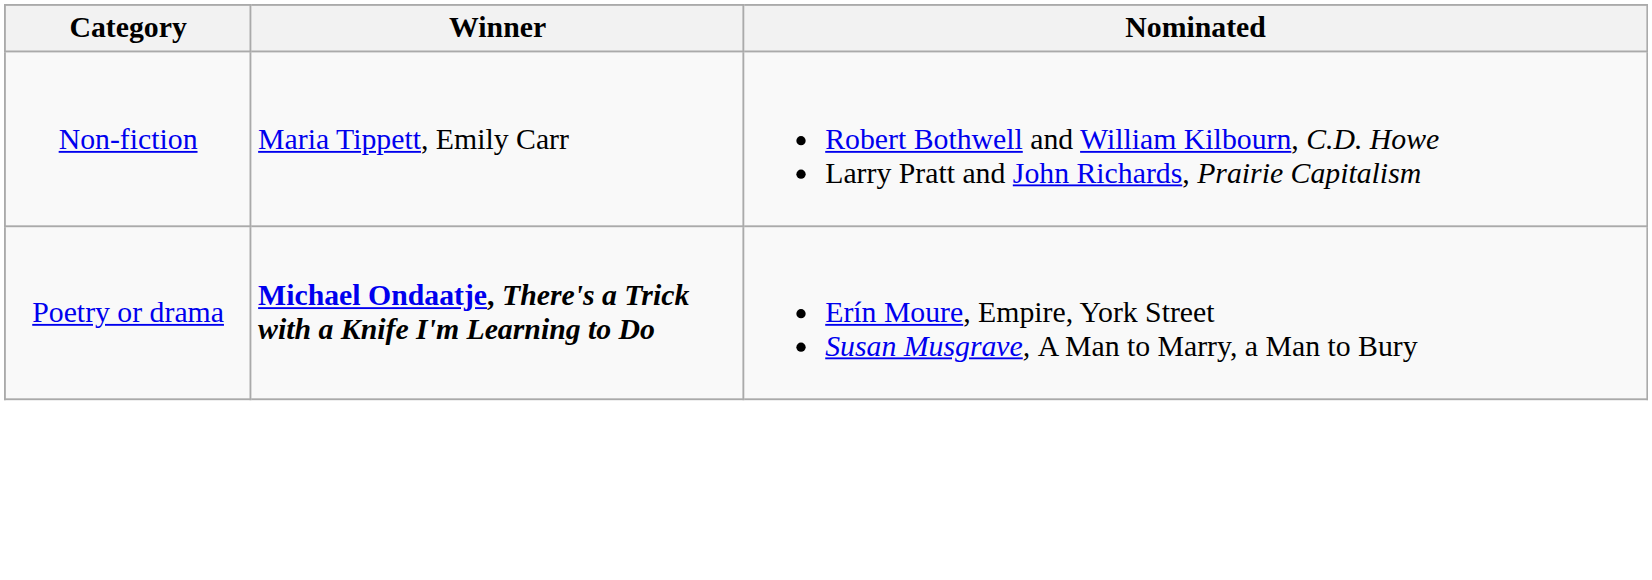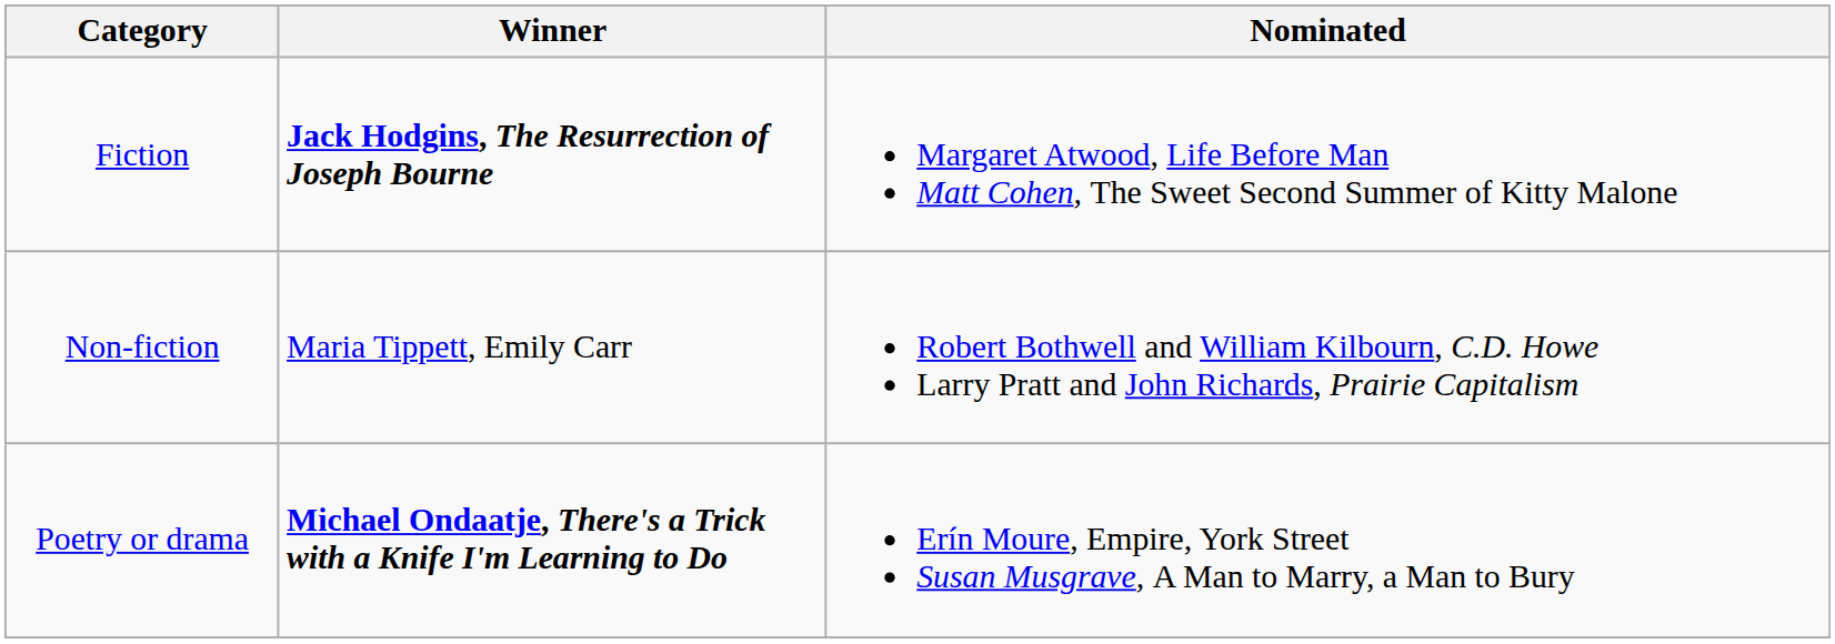+ row: Fiction | Jack Hodgins, The Resurrection of Joseph Bourne | Margaret Atwood, Life Before Man Matt Cohen, The Sweet Second Summer of Kitty Malone
